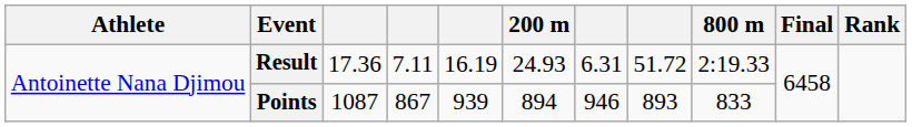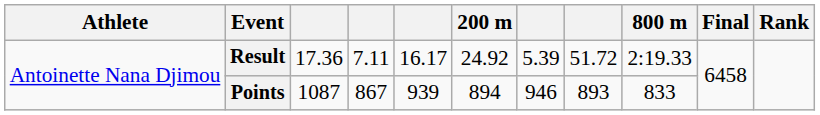Result | column 5: 16.19 -> 16.17
Result | 200 m: 24.93 -> 24.92
Result | column 7: 6.31 -> 5.39
